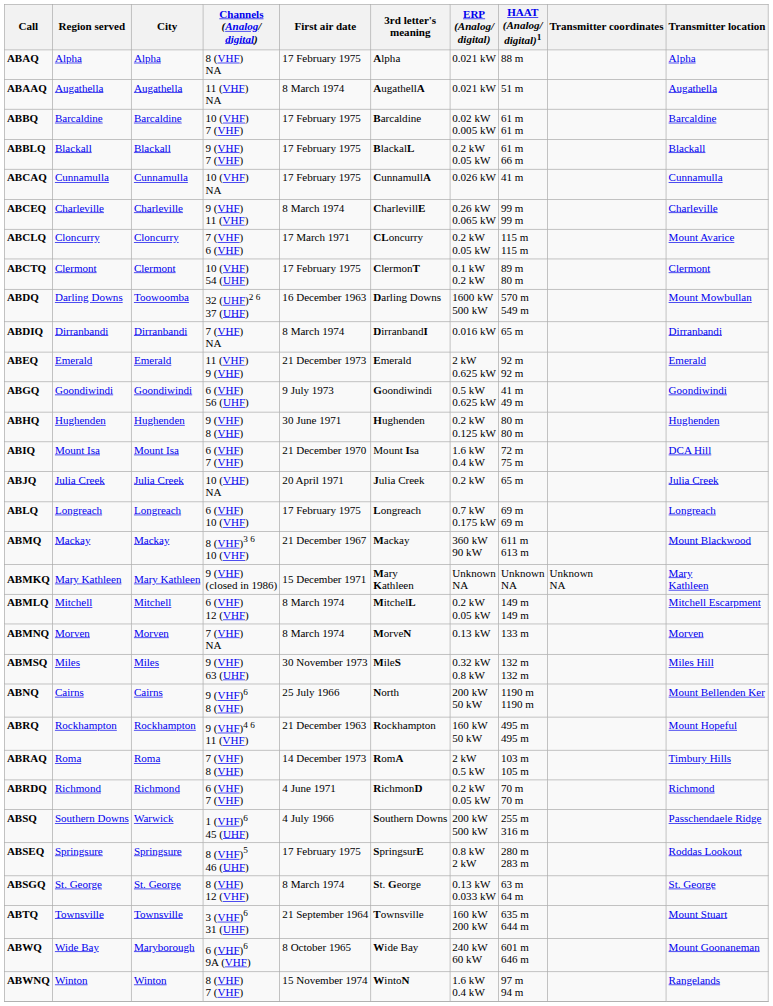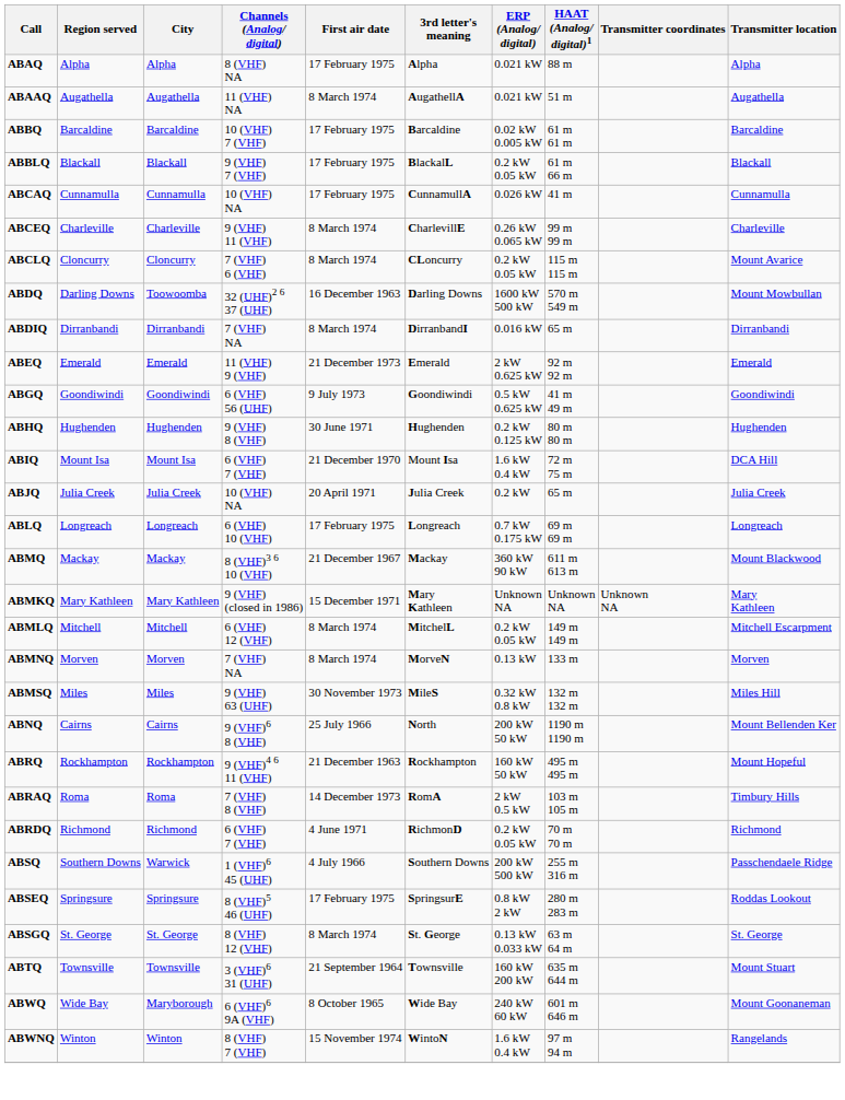ABCLQ | First air date: 17 March 1971 -> 8 March 1974
- row: ABCTQ | Clermont | Clermont | 10 (VHF) 54 (UHF) | 17 February 1975 | ClermonT | 0.1 kW 0.2 kW | 89 m 80 m | Clermont
